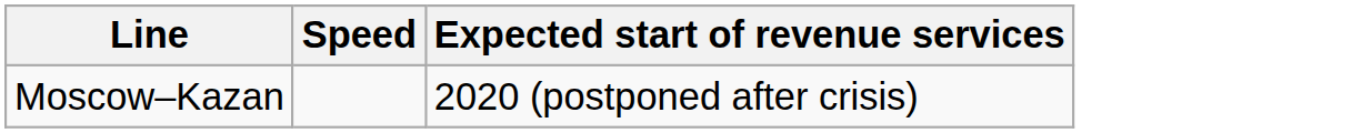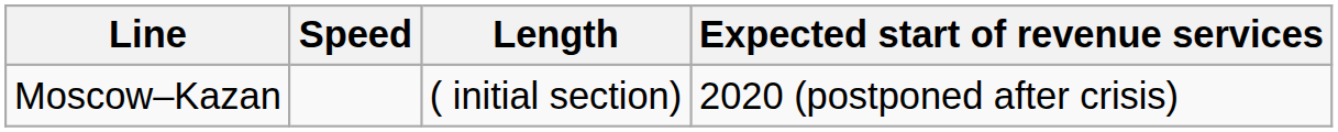+ column: Length | ( initial section)
